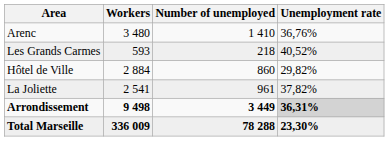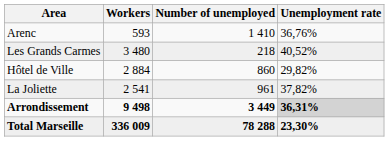Arenc | Workers: 3 480 -> 593
Les Grands Carmes | Workers: 593 -> 3 480
